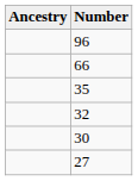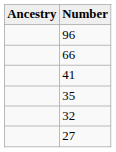+ row: 41
- row: 30
